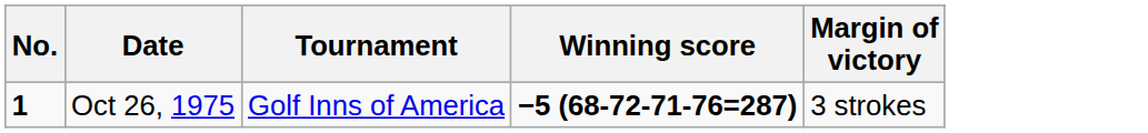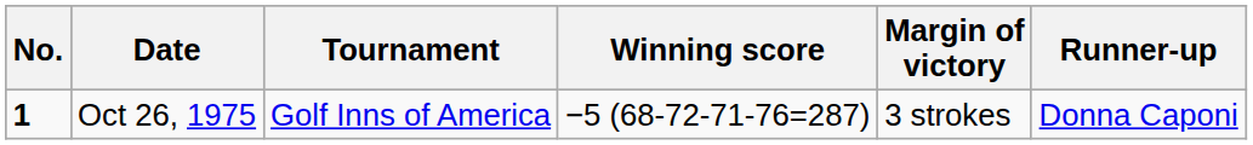+ column: Runner-up | Donna Caponi
Oct 26, 1975 | Winning score: bold -> normal
